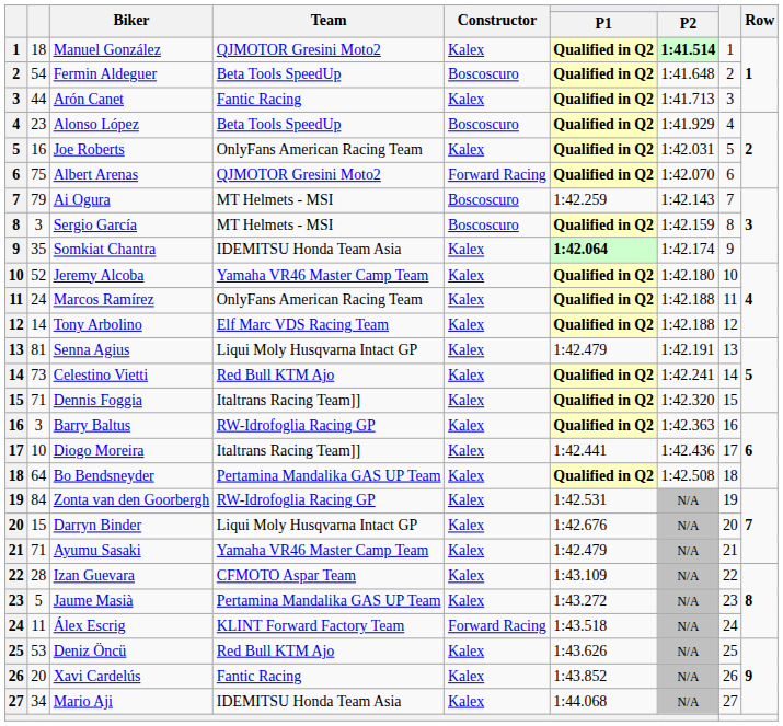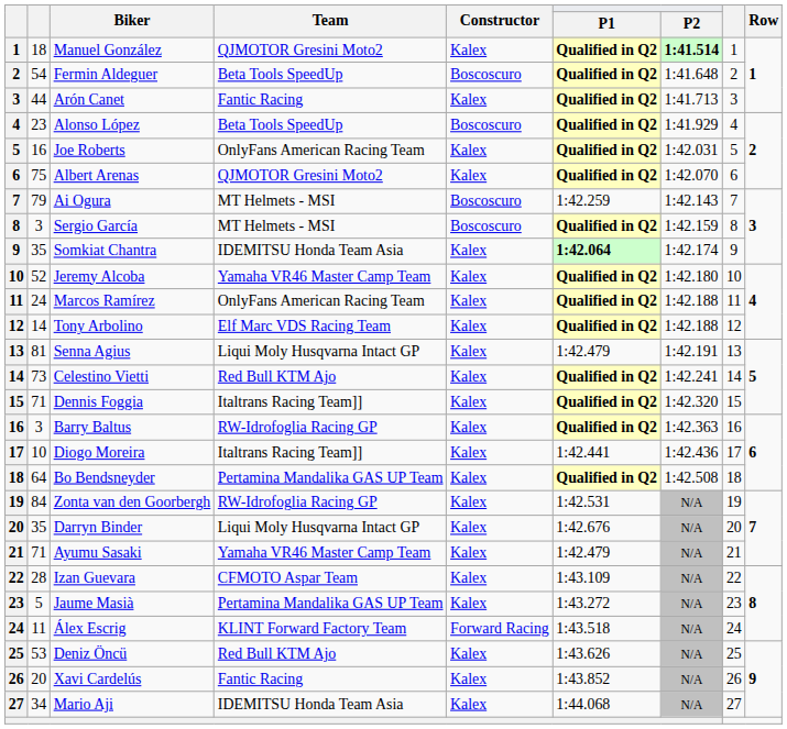Albert Arenas | Constructor: Forward Racing -> Kalex
Darryn Binder | column 2: 15 -> 35
